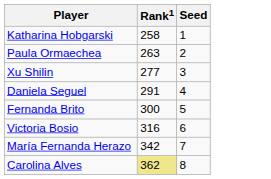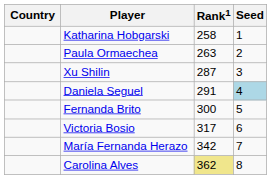+ column: Country
Xu Shilin | Rank1: 277 -> 287
Daniela Seguel | Seed: no background -> lightblue background
Victoria Bosio | Rank1: 316 -> 317
